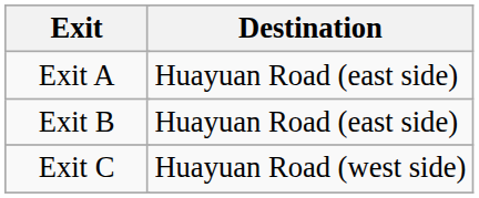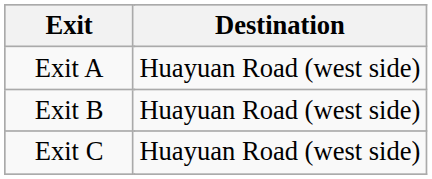Exit A | Destination: Huayuan Road (east side) -> Huayuan Road (west side)
Exit B | Destination: Huayuan Road (east side) -> Huayuan Road (west side)
